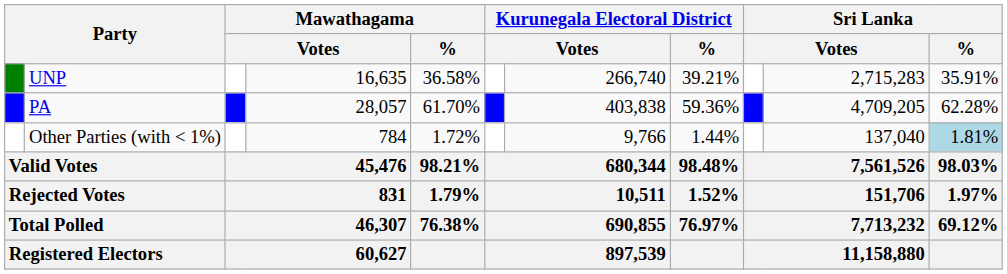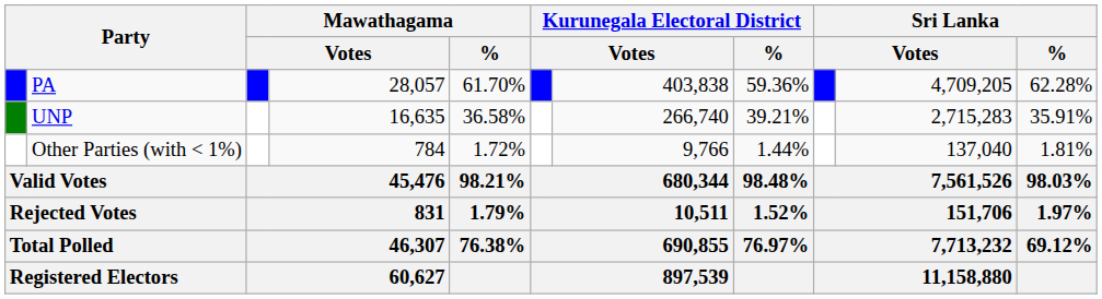rows swapped: PA <-> UNP
Other Parties (with < 1%) | Sri Lanka / %: lightblue background -> no background
